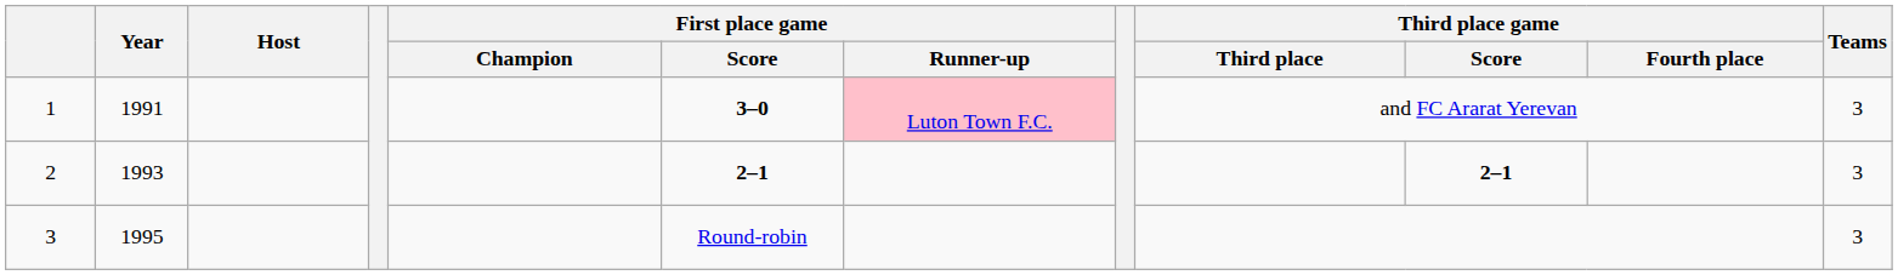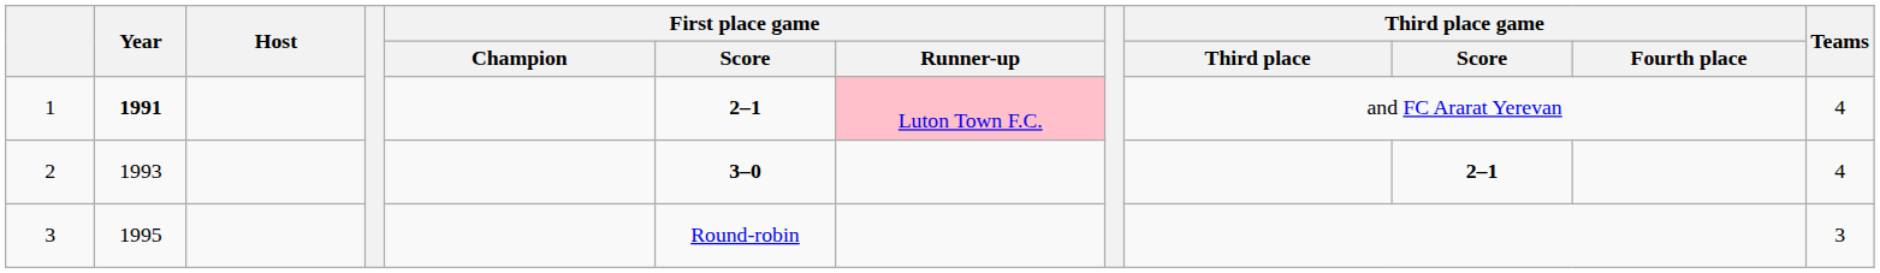1 | Year: normal -> bold
1 | First place game / Score: 3–0 -> 2–1
1 | Teams: 3 -> 4
2 | First place game / Score: 2–1 -> 3–0
2 | Teams: 3 -> 4
